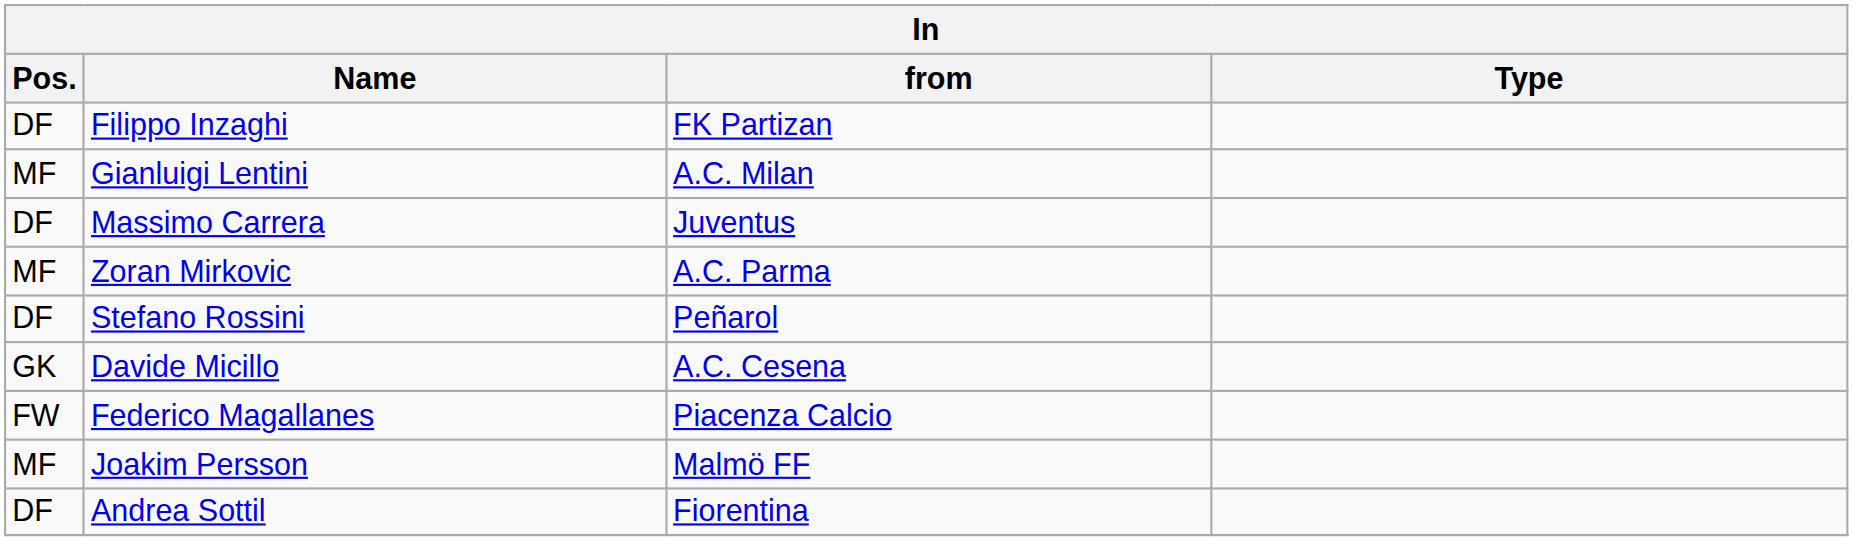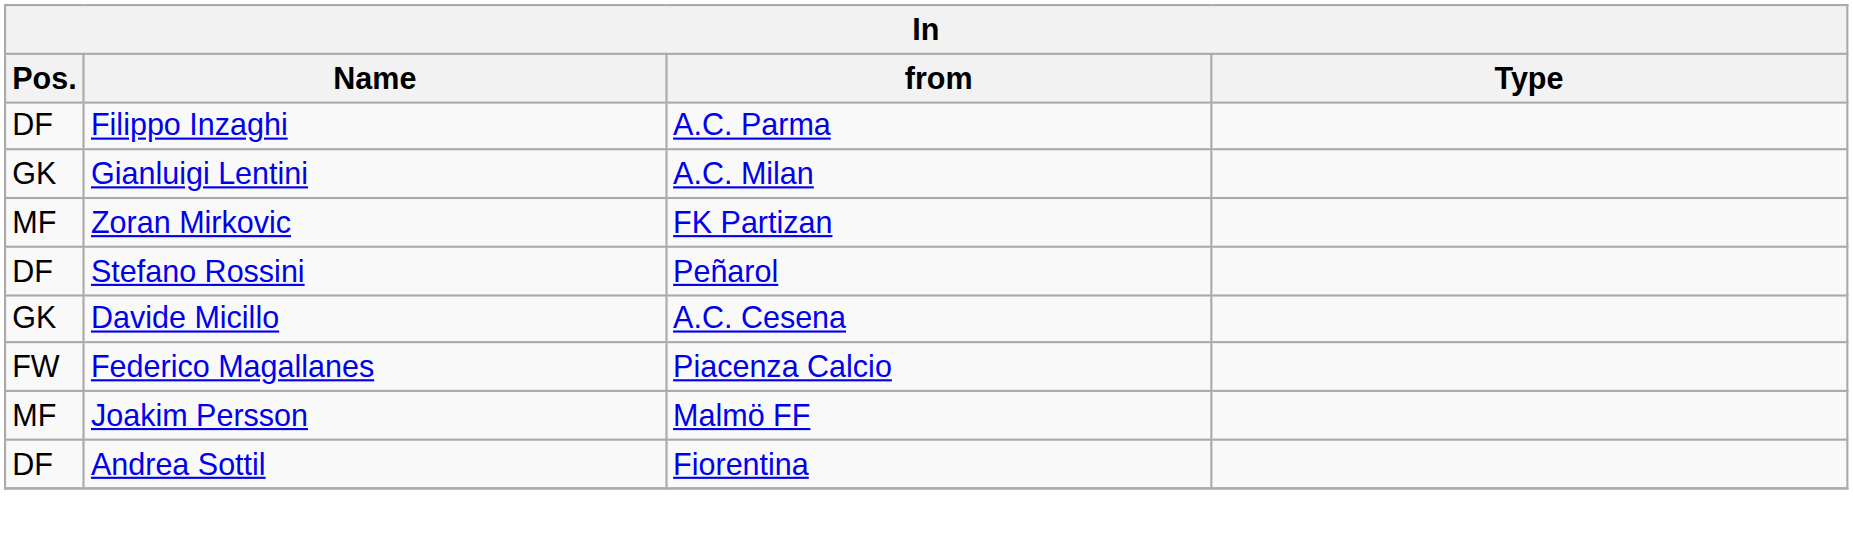Filippo Inzaghi | from: FK Partizan -> A.C. Parma
Gianluigi Lentini | Pos.: MF -> GK
- row: DF | Massimo Carrera | Juventus
Zoran Mirkovic | from: A.C. Parma -> FK Partizan
